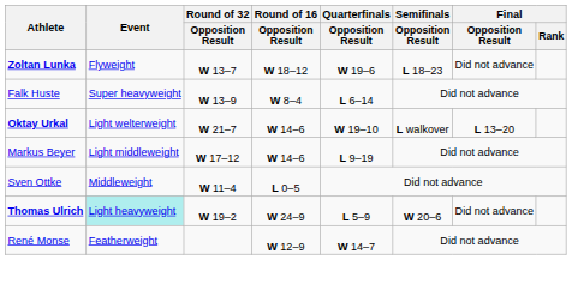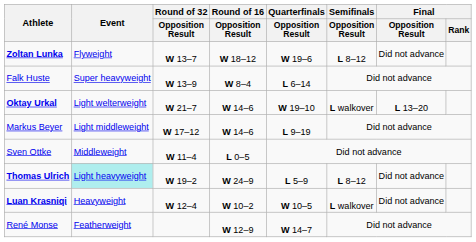Zoltan Lunka | Semifinals / Opposition Result: L 18–23 -> L 8–12
Thomas Ulrich | Semifinals / Opposition Result: W 20–6 -> L 8–12
+ row: Luan Krasniqi | Heavyweight | W 12–4 | W 10–2 | W 10–5 | L walkover | Did not advance
